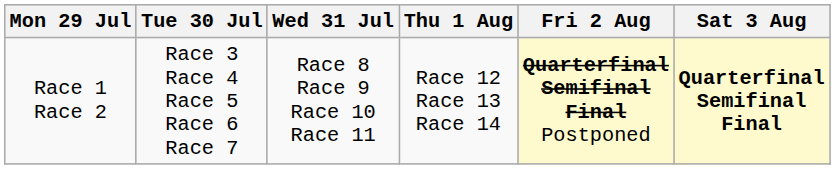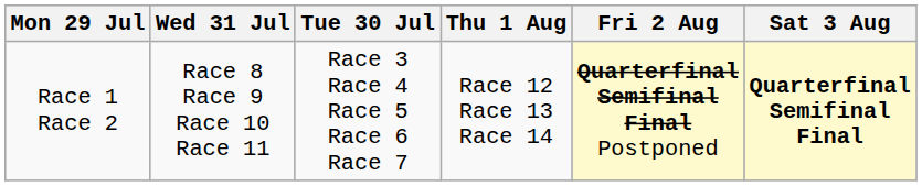columns swapped: Tue 30 Jul <-> Wed 31 Jul
